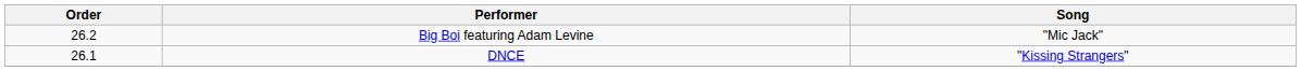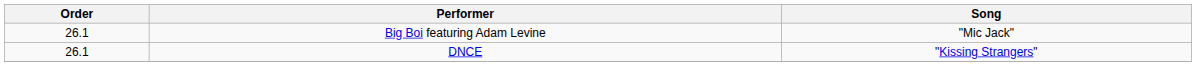Big Boi featuring Adam Levine | Order: 26.2 -> 26.1
